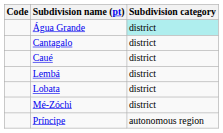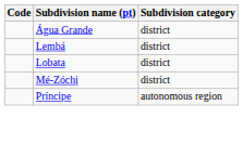Água Grande | Subdivision category: paleturquoise background -> no background
- row: Cantagalo | district
- row: Caué | district
